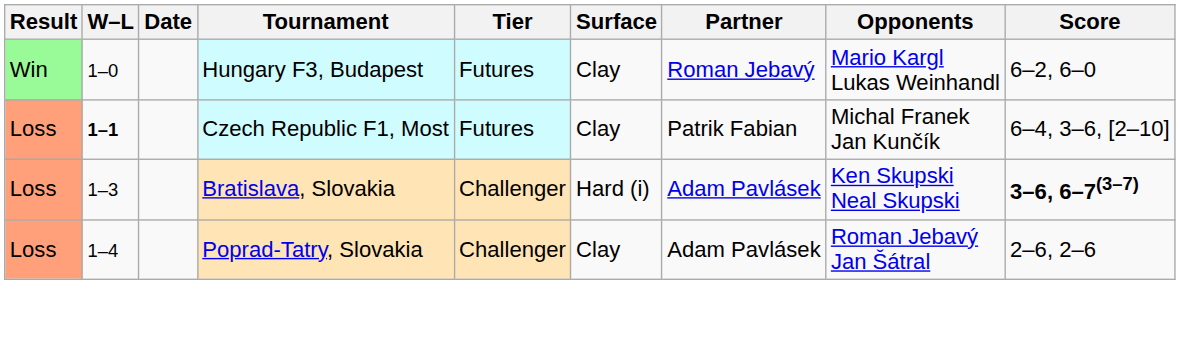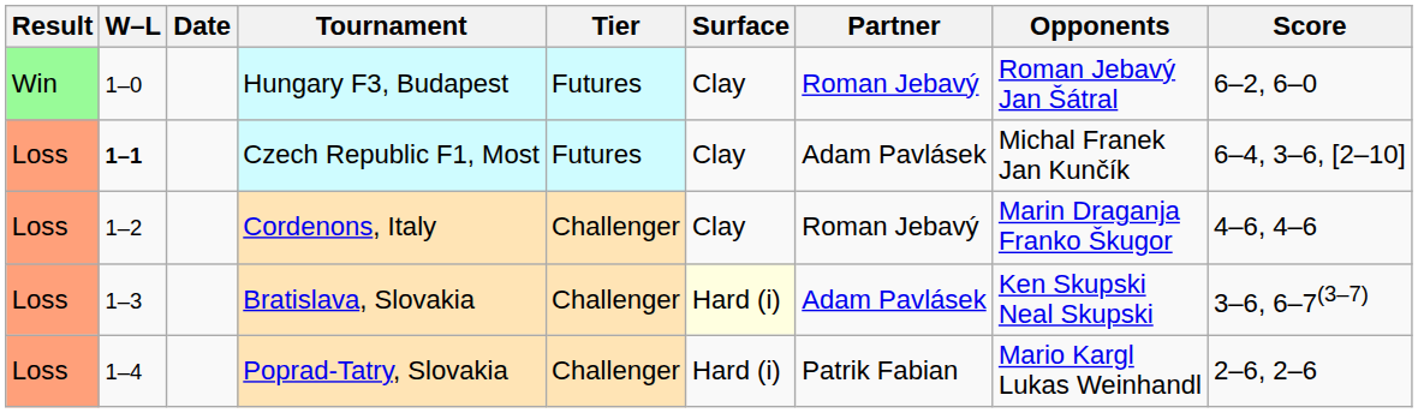Hungary F3, Budapest | Opponents: Mario Kargl Lukas Weinhandl -> Roman Jebavý Jan Šátral
Czech Republic F1, Most | Partner: Patrik Fabian -> Adam Pavlásek
+ row: Loss | 1–2 | Cordenons, Italy | Challenger | Clay | Roman Jebavý | Marin Draganja Franko Škugor | 4–6, 4–6
Bratislava, Slovakia | Surface: no background -> lightyellow background
Bratislava, Slovakia | Score: bold -> normal
Poprad-Tatry, Slovakia | Surface: Clay -> Hard (i)
Poprad-Tatry, Slovakia | Partner: Adam Pavlásek -> Patrik Fabian
Poprad-Tatry, Slovakia | Opponents: Roman Jebavý Jan Šátral -> Mario Kargl Lukas Weinhandl
